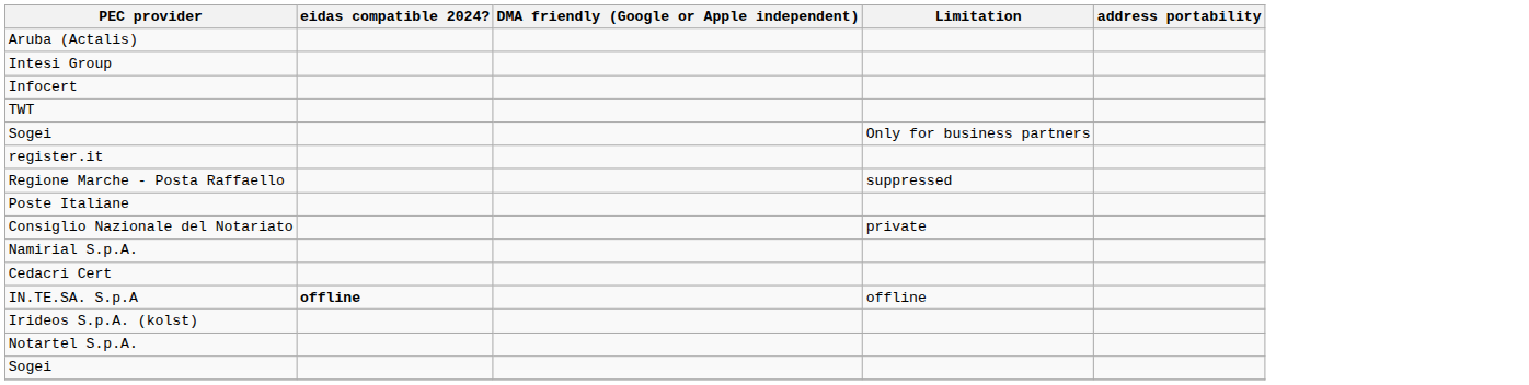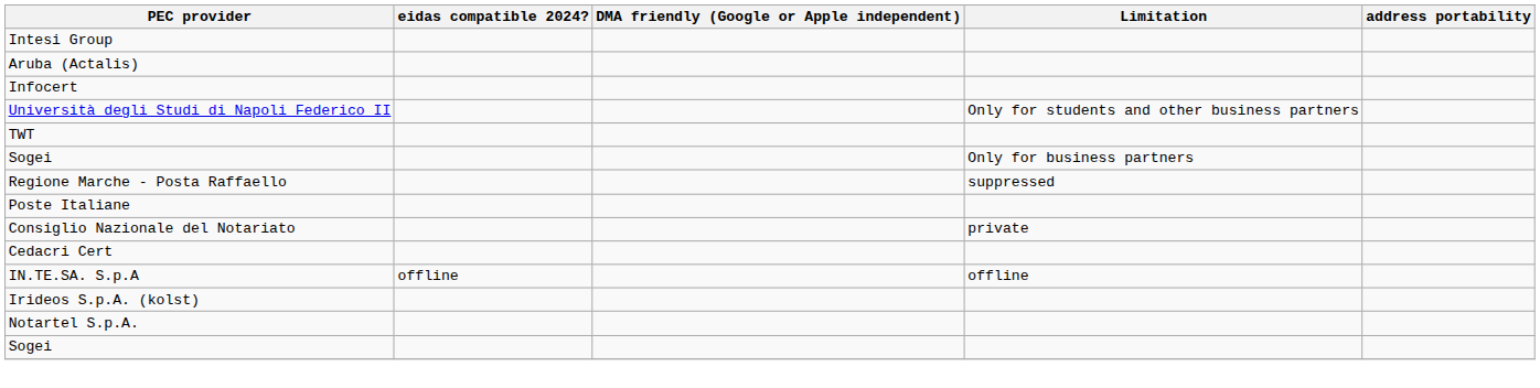rows swapped: Intesi Group <-> Aruba (Actalis)
+ row: Università degli Studi di Napoli Federico II | Only for students and other business partners
- row: register.it
- row: Namirial S.p.A.
IN.TE.SA. S.p.A | eidas compatible 2024?: bold -> normal
